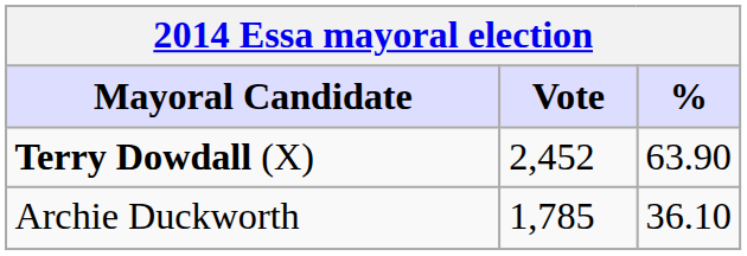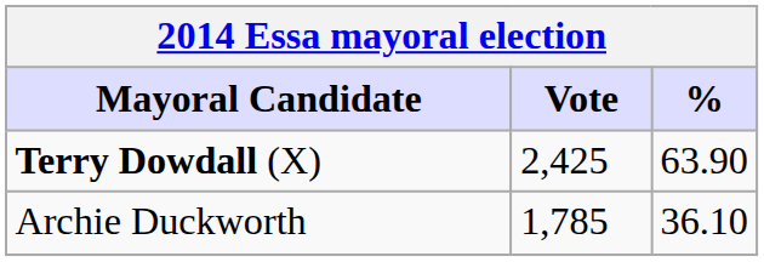Terry Dowdall (X) | Vote: 2,452 -> 2,425
